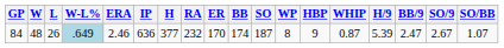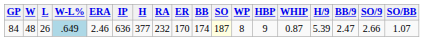84 | SO: no background -> lightyellow background
84 | SO/9: 2.67 -> 2.66
